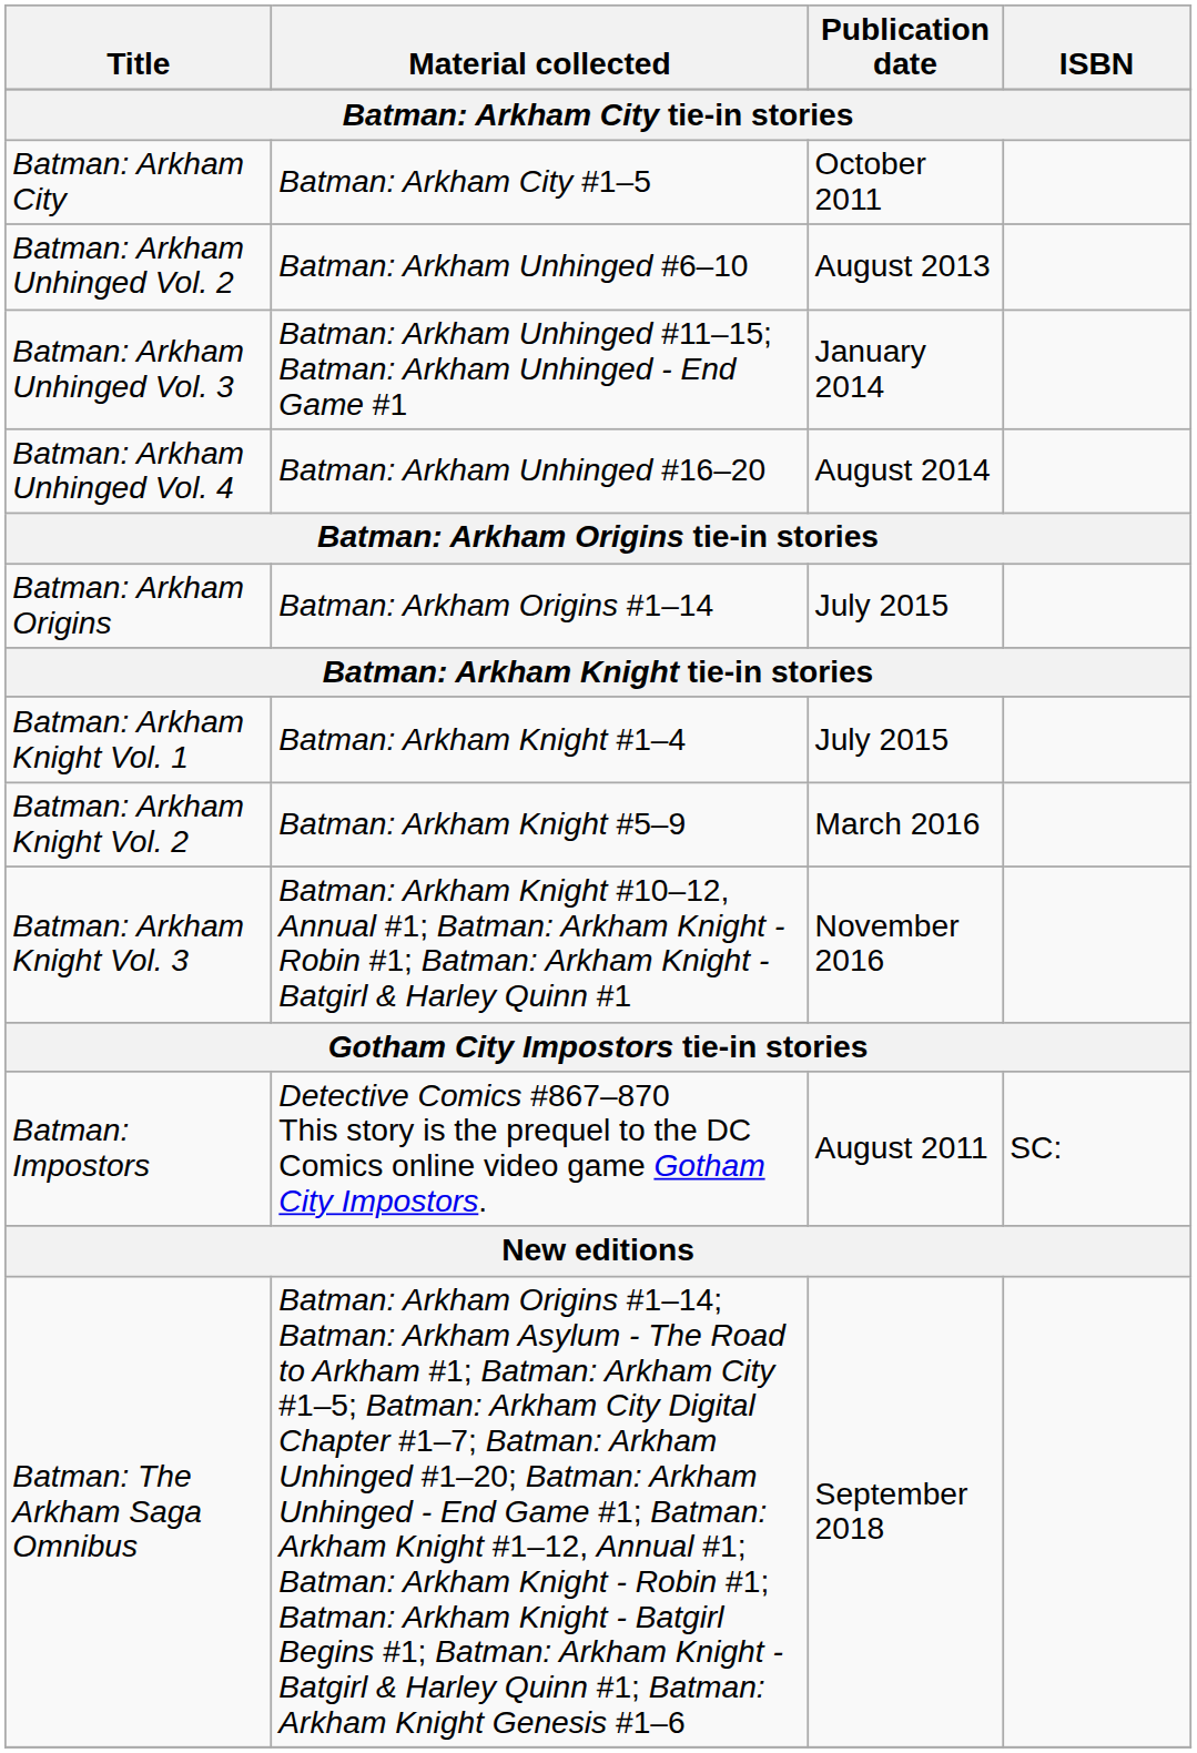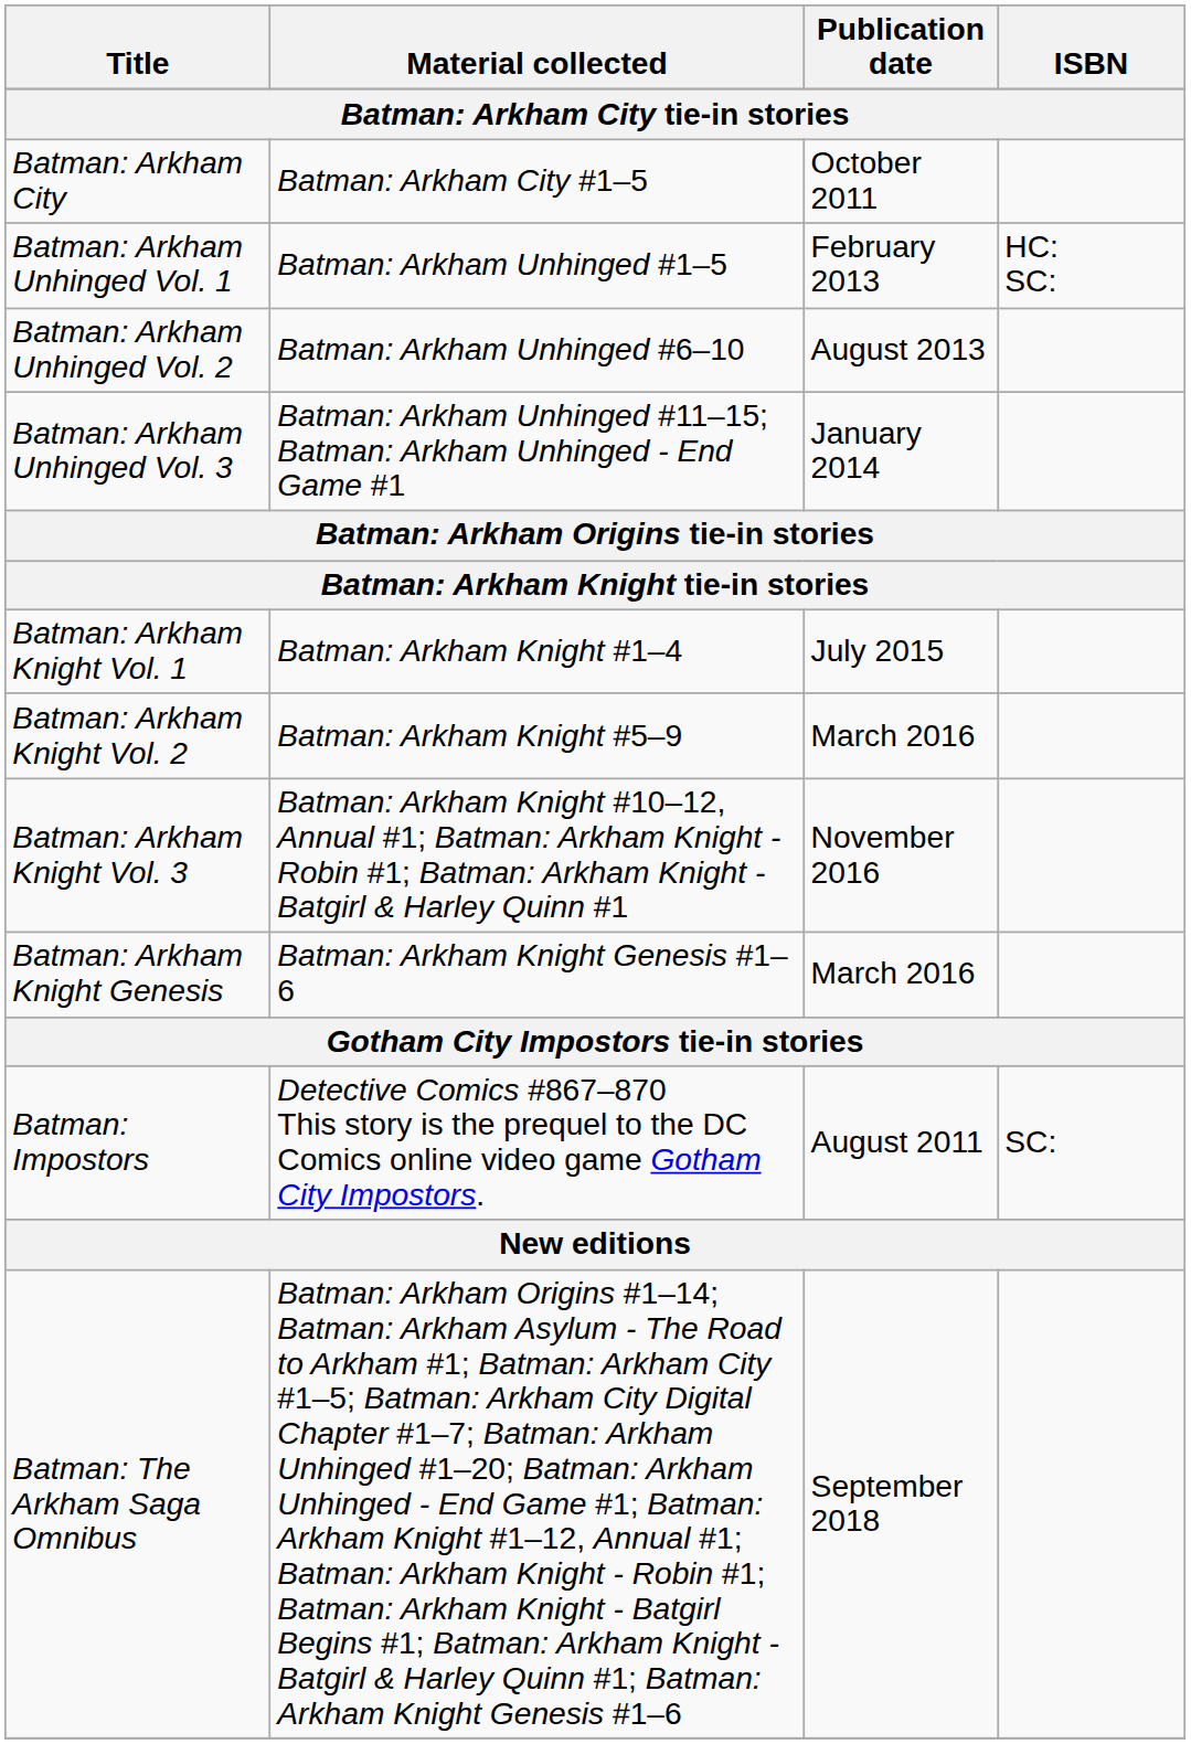+ row: Batman: Arkham Unhinged Vol. 1 | Batman: Arkham Unhinged #1–5 | February 2013 | HC: SC:
- row: Batman: Arkham Unhinged Vol. 4 | Batman: Arkham Unhinged #16–20 | August 2014
- row: Batman: Arkham Origins | Batman: Arkham Origins #1–14 | July 2015
+ row: Batman: Arkham Knight Genesis | Batman: Arkham Knight Genesis #1–6 | March 2016
